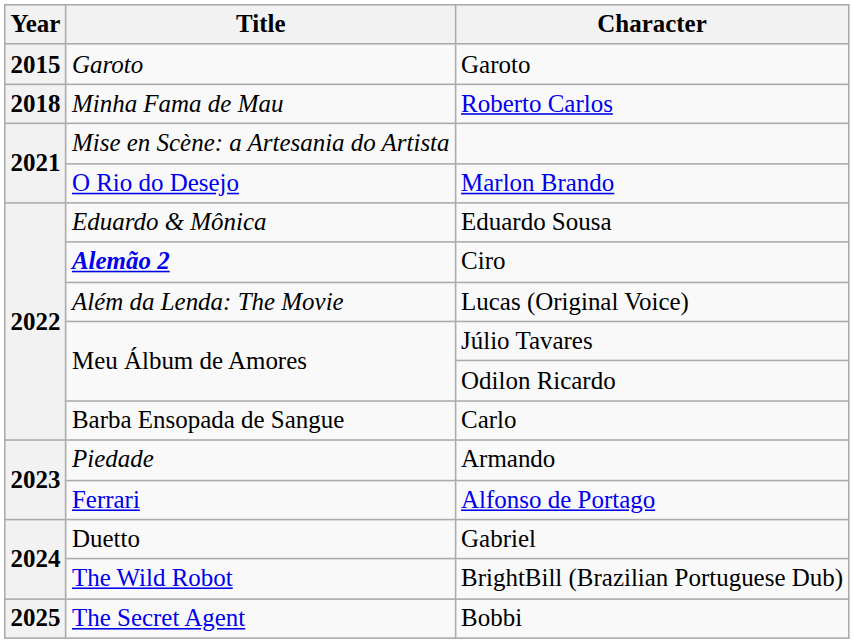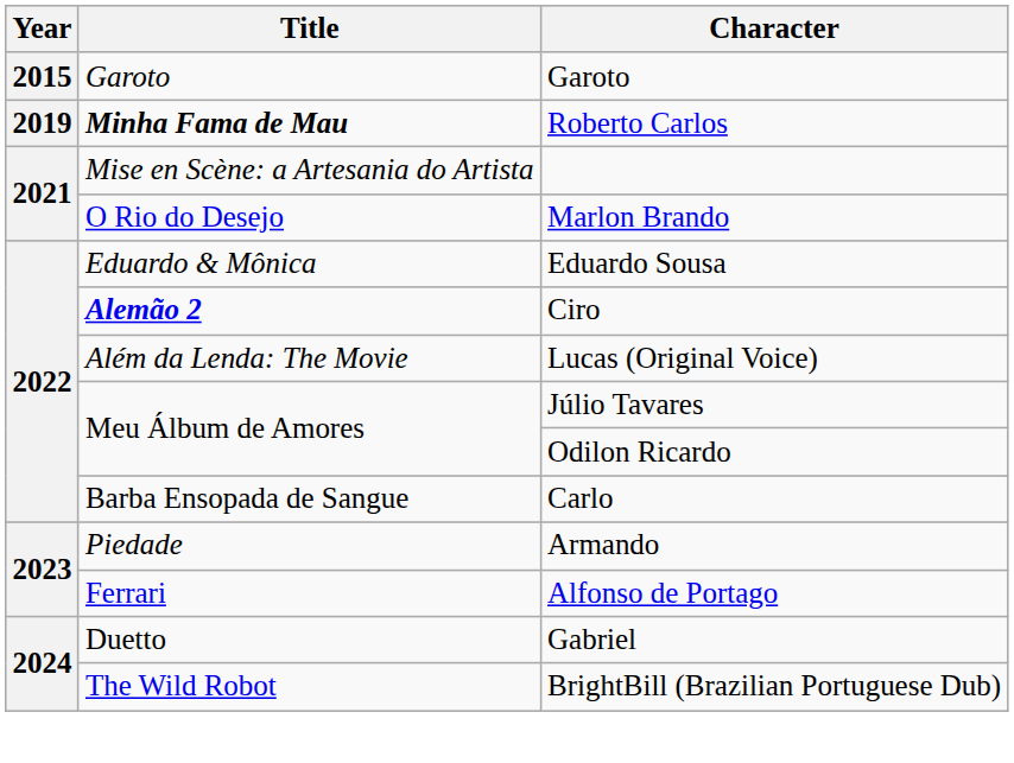Roberto Carlos | Year: 2018 -> 2019
Roberto Carlos | Title: normal -> bold
- row: 2025 | The Secret Agent | Bobbi
